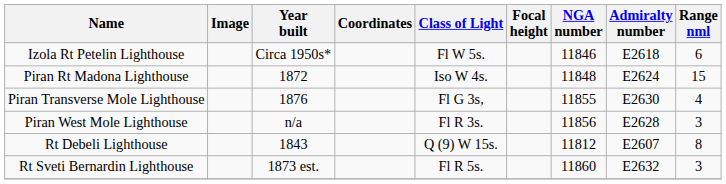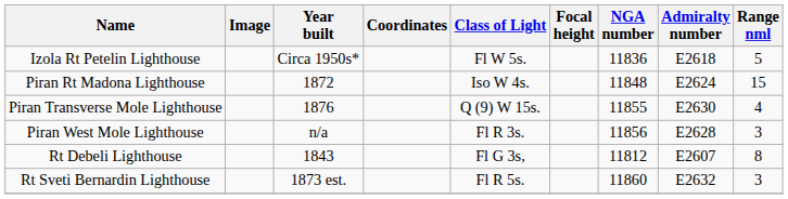Izola Rt Petelin Lighthouse | NGA number: 11846 -> 11836
Izola Rt Petelin Lighthouse | Range nml: 6 -> 5
Piran Transverse Mole Lighthouse | Class of Light: Fl G 3s, -> Q (9) W 15s.
Rt Debeli Lighthouse | Class of Light: Q (9) W 15s. -> Fl G 3s,
